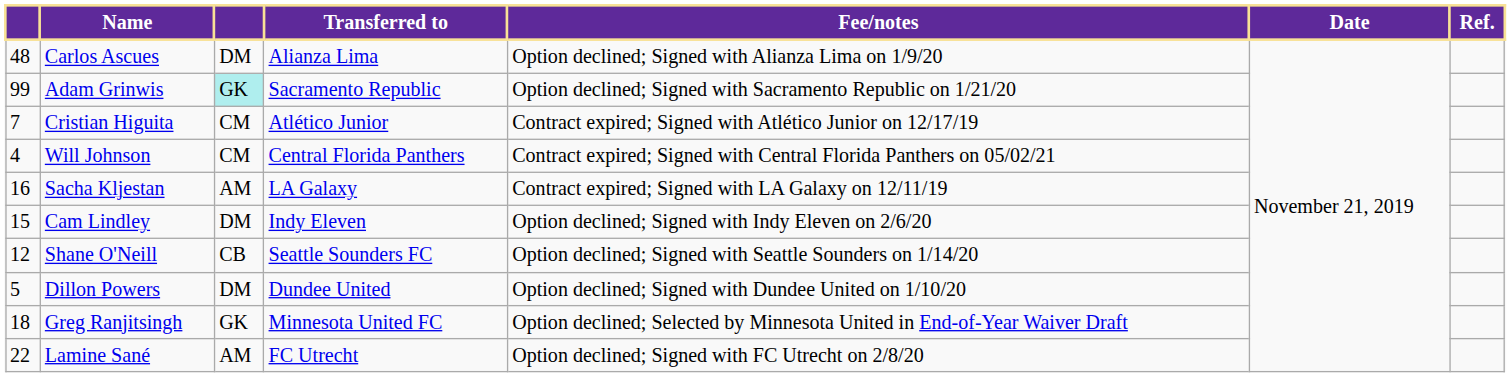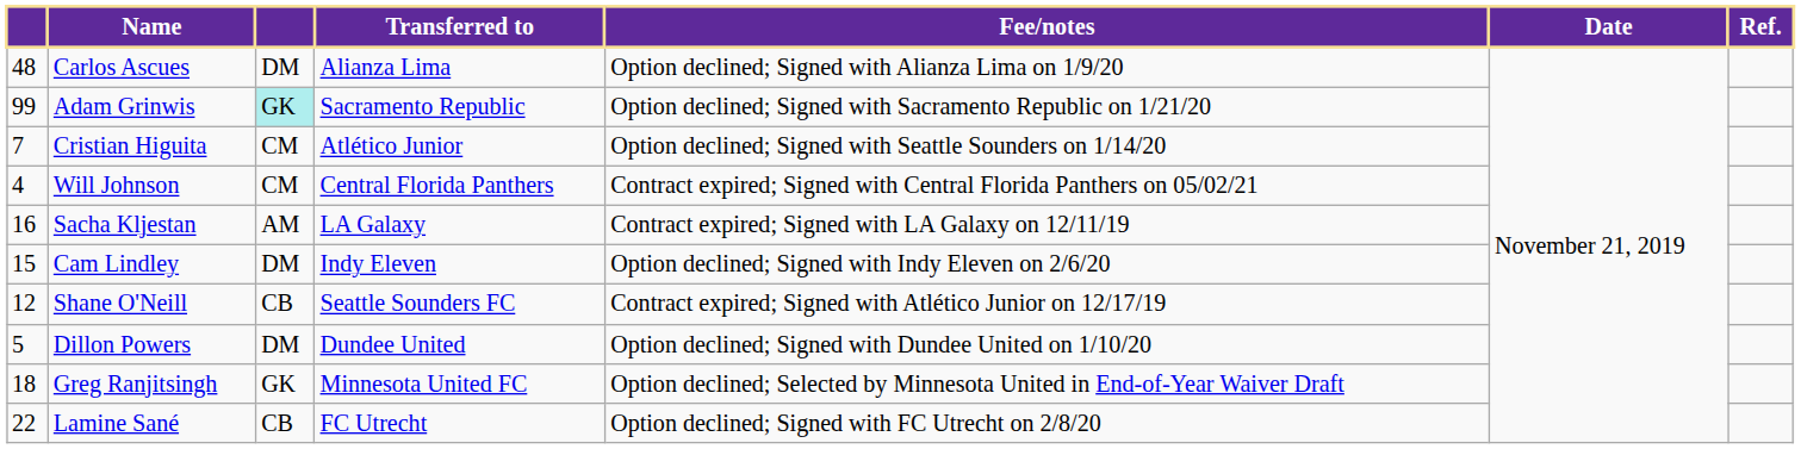Cristian Higuita | Fee/notes: Contract expired; Signed with Atlético Junior on 12/17/19 -> Option declined; Signed with Seattle Sounders on 1/14/20
Shane O'Neill | Fee/notes: Option declined; Signed with Seattle Sounders on 1/14/20 -> Contract expired; Signed with Atlético Junior on 12/17/19
Lamine Sané | column 3: AM -> CB
